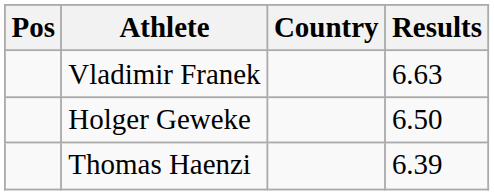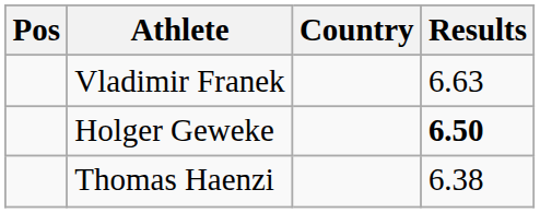Holger Geweke | Results: normal -> bold
Thomas Haenzi | Results: 6.39 -> 6.38
